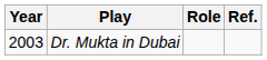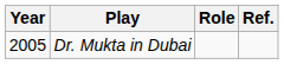Dr. Mukta in Dubai | Year: 2003 -> 2005
